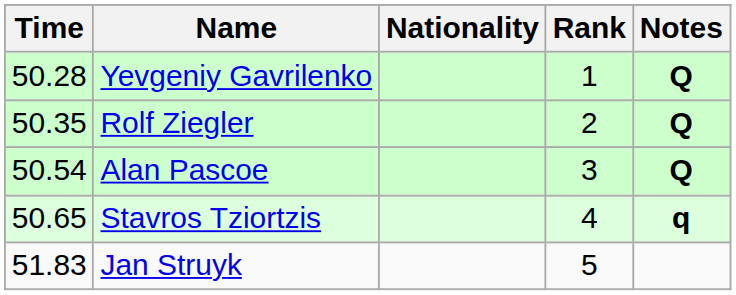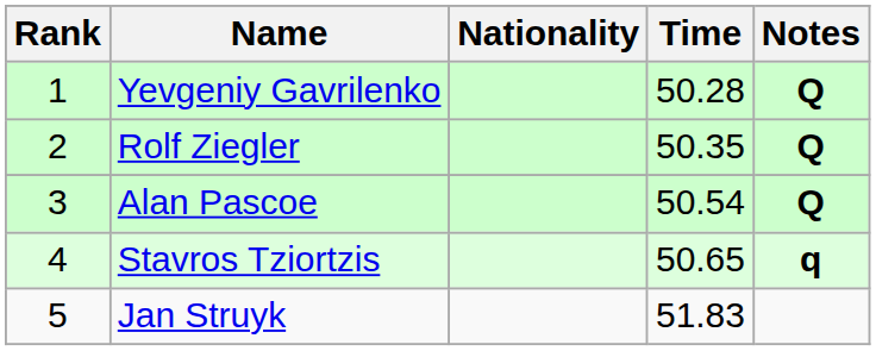columns swapped: Rank <-> Time
